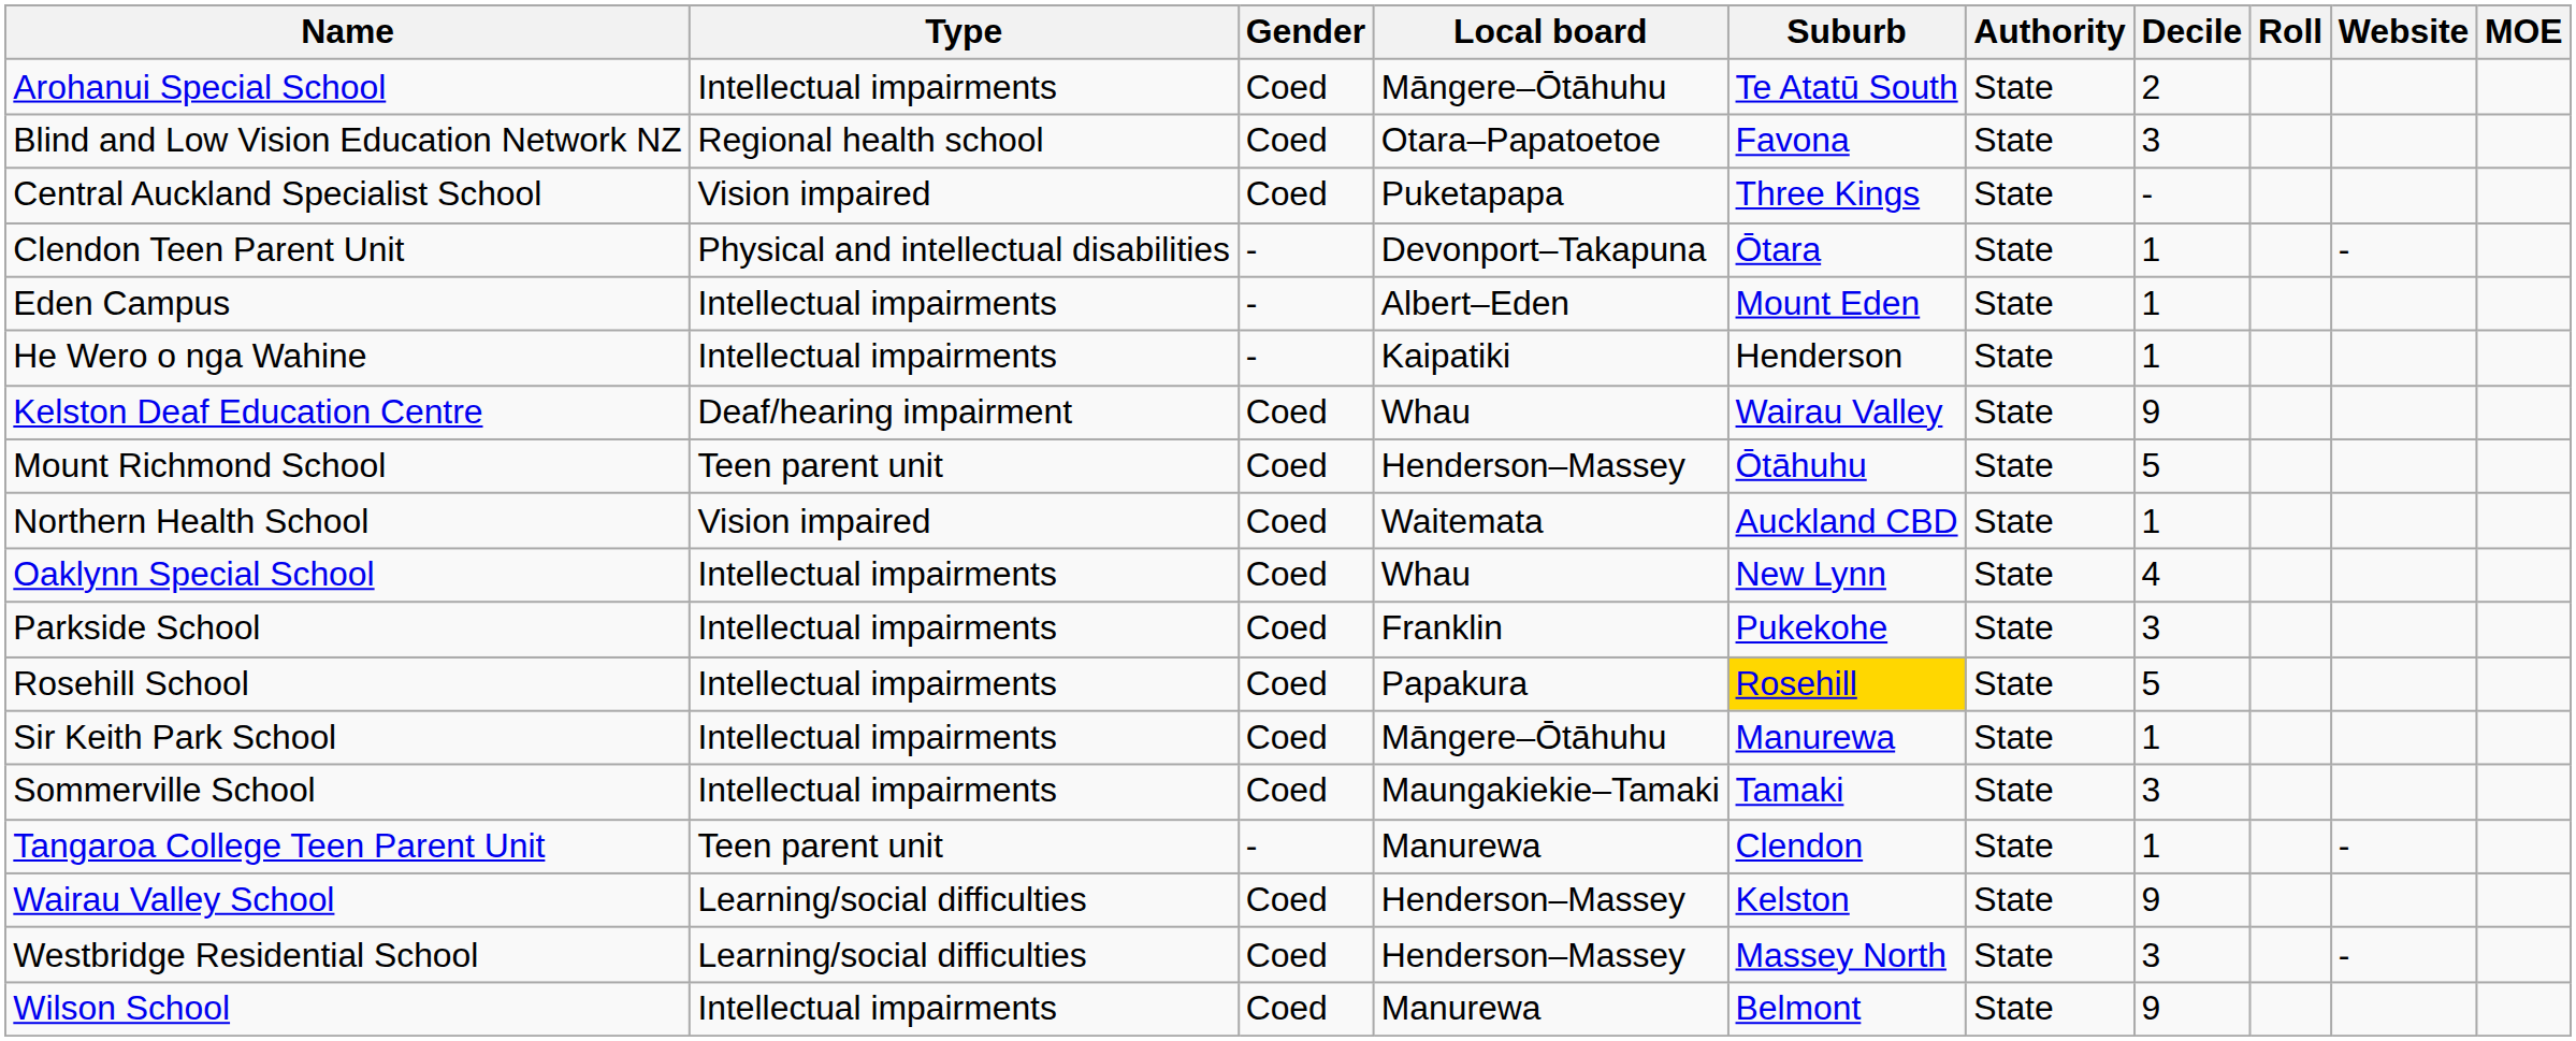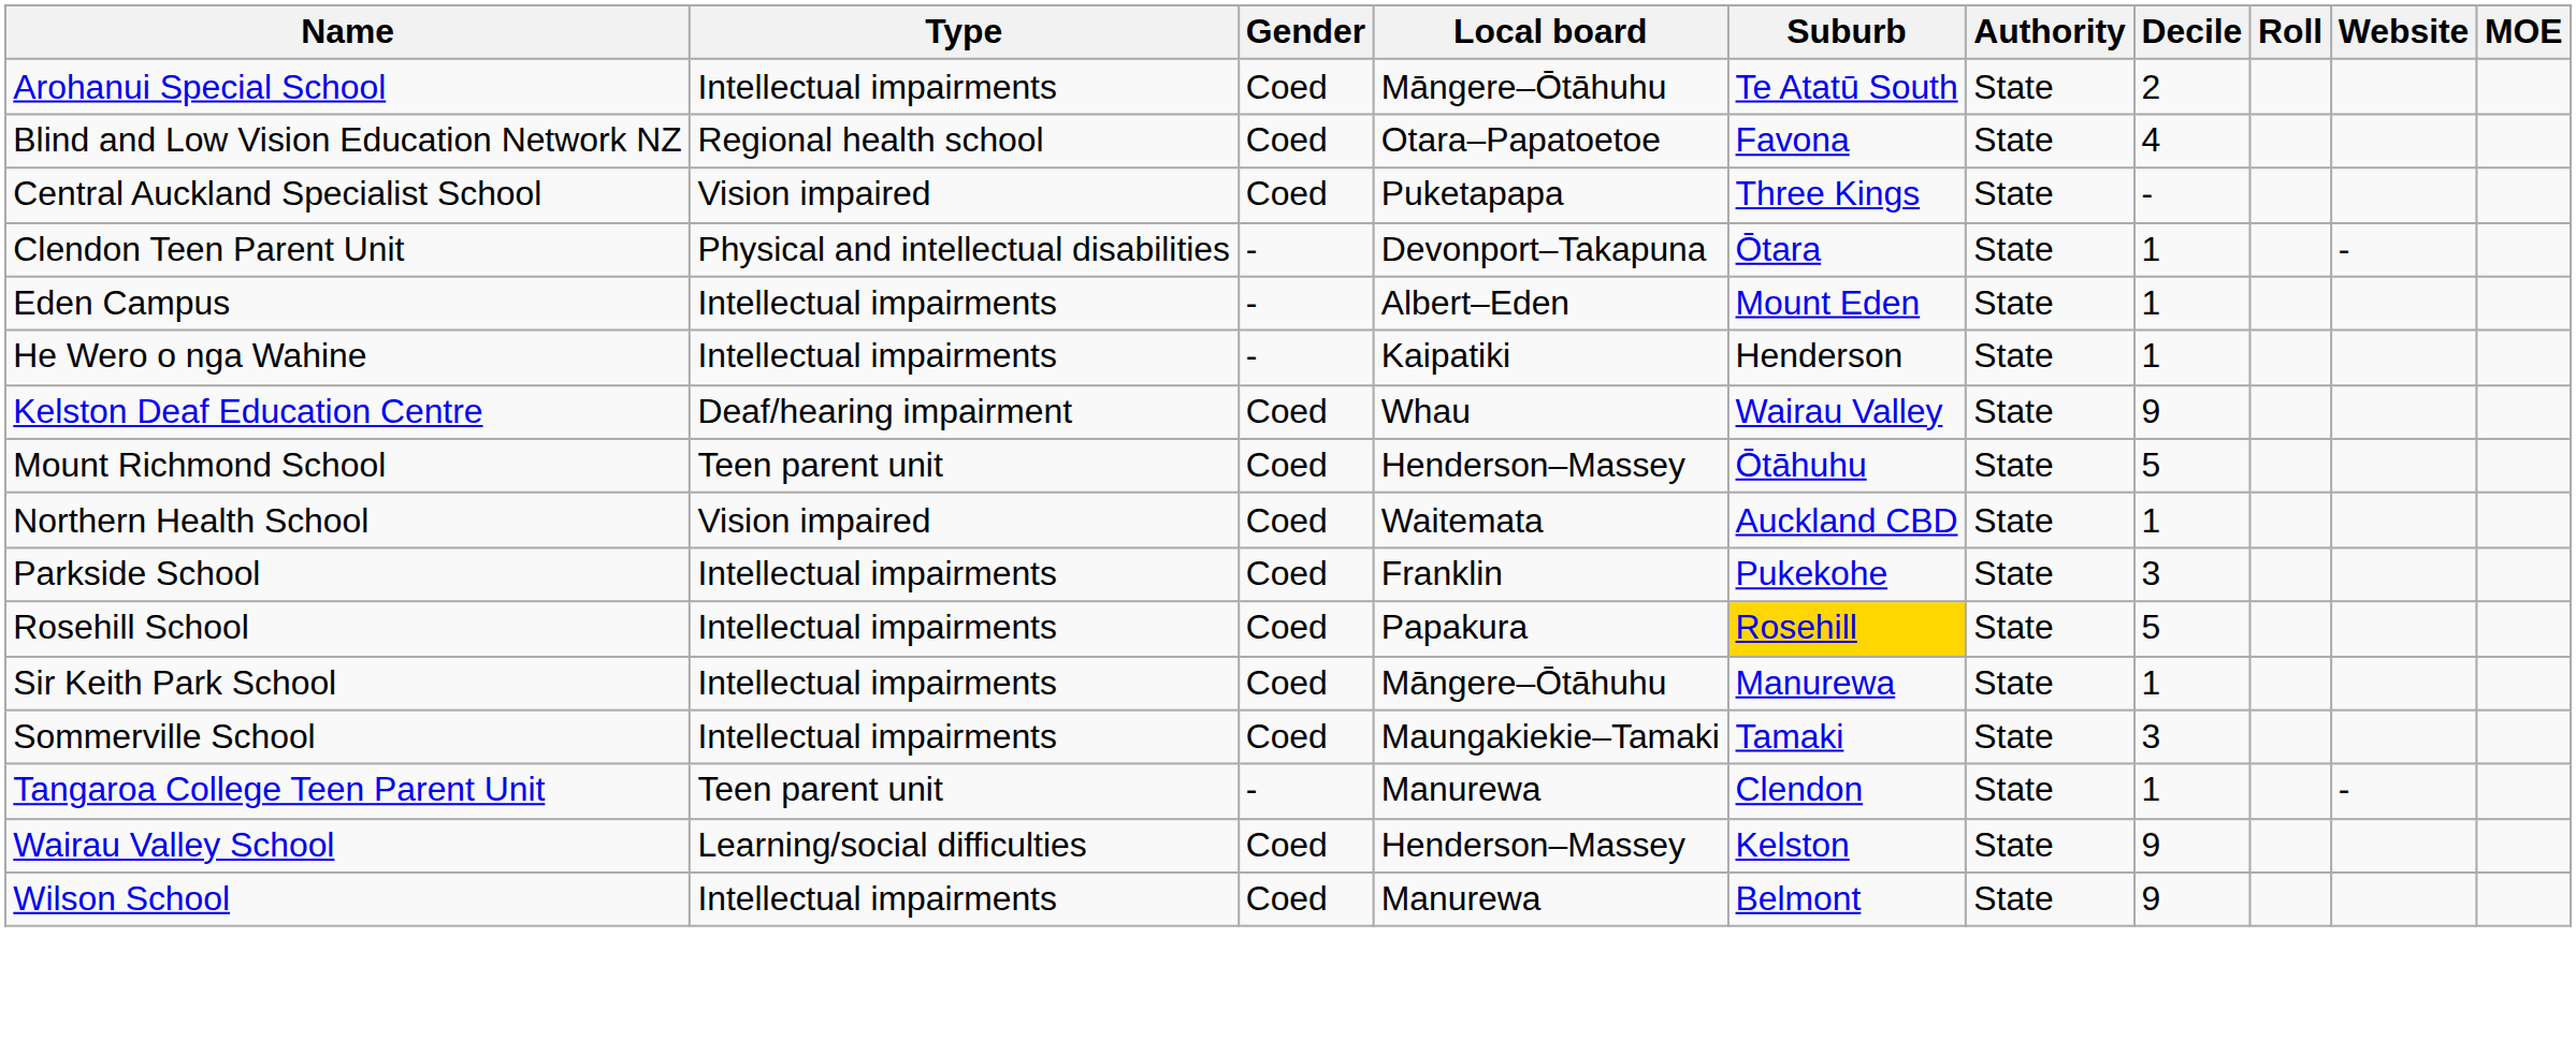Blind and Low Vision Education Network NZ | Decile: 3 -> 4
- row: Oaklynn Special School | Intellectual impairments | Coed | Whau | New Lynn | State | 4
- row: Westbridge Residential School | Learning/social difficulties | Coed | Henderson–Massey | Massey North | State | 3 | -
